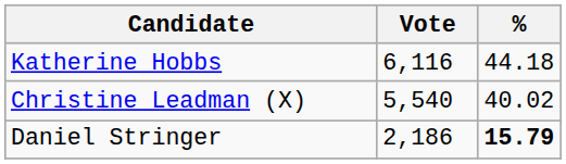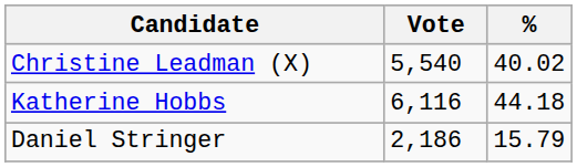rows swapped: Katherine Hobbs <-> Christine Leadman (X)
Daniel Stringer | %: bold -> normal
